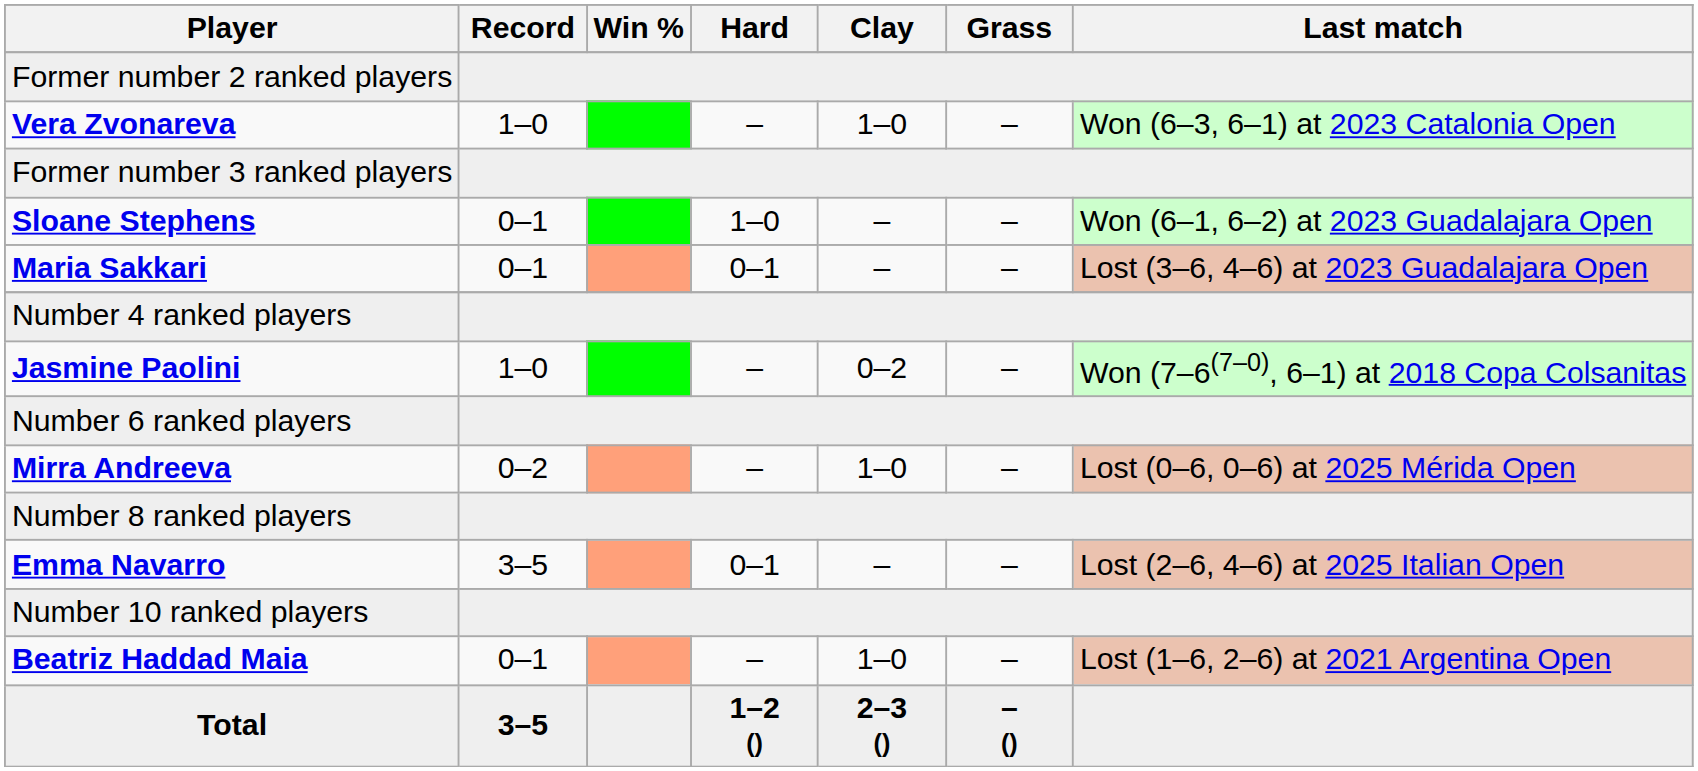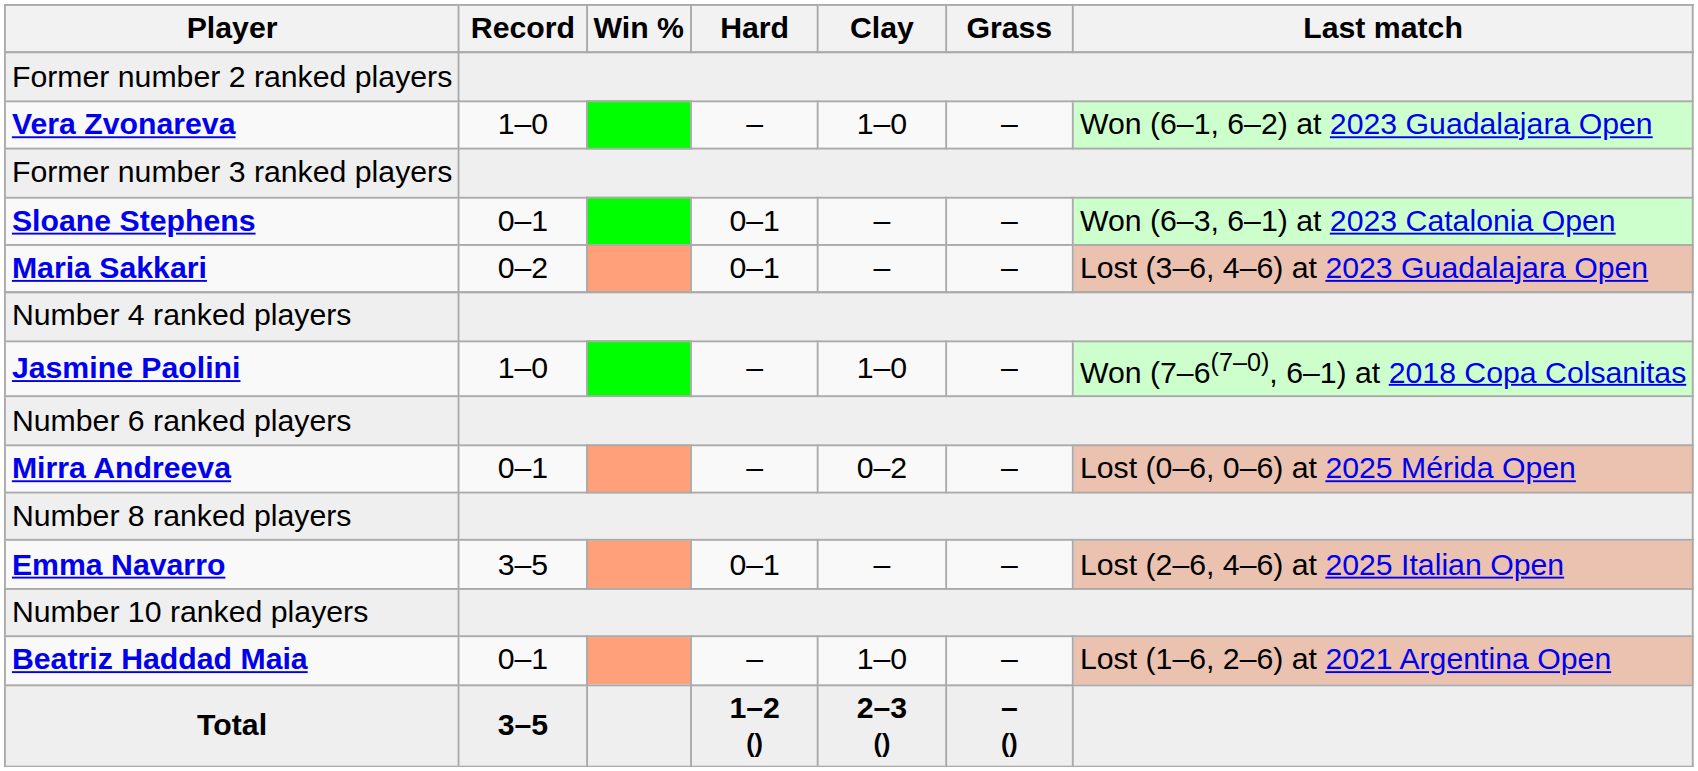Vera Zvonareva | Last match: Won (6–3, 6–1) at 2023 Catalonia Open -> Won (6–1, 6–2) at 2023 Guadalajara Open
Sloane Stephens | Hard: 1–0 -> 0–1
Sloane Stephens | Last match: Won (6–1, 6–2) at 2023 Guadalajara Open -> Won (6–3, 6–1) at 2023 Catalonia Open
Maria Sakkari | Record: 0–1 -> 0–2
Jasmine Paolini | Clay: 0–2 -> 1–0
Mirra Andreeva | Record: 0–2 -> 0–1
Mirra Andreeva | Clay: 1–0 -> 0–2
